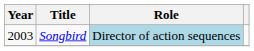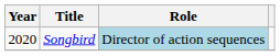Songbird | Year: 2003 -> 2020
